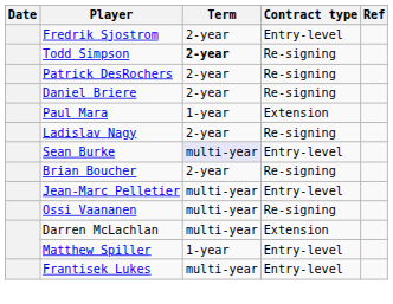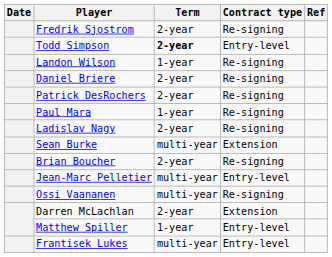Fredrik Sjostrom | Contract type: Entry-level -> Re-signing
Todd Simpson | Contract type: Re-signing -> Entry-level
+ row: Landon Wilson | 1-year | Re-signing
rows swapped: Patrick DesRochers <-> Daniel Briere
Paul Mara | Contract type: Extension -> Re-signing
Sean Burke | Term: lavender background -> no background
Sean Burke | Contract type: Entry-level -> Extension
Darren McLachlan | Term: multi-year -> 2-year
